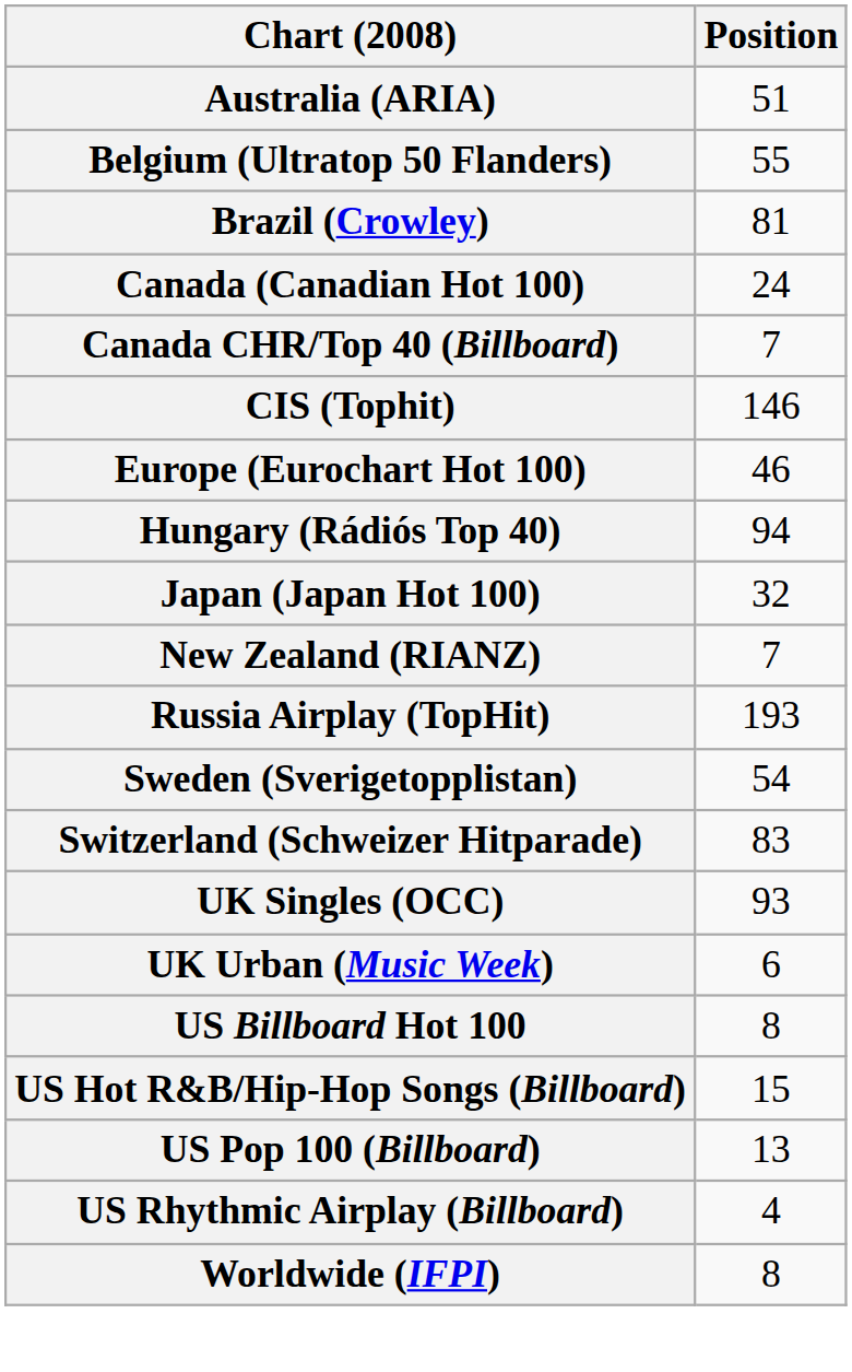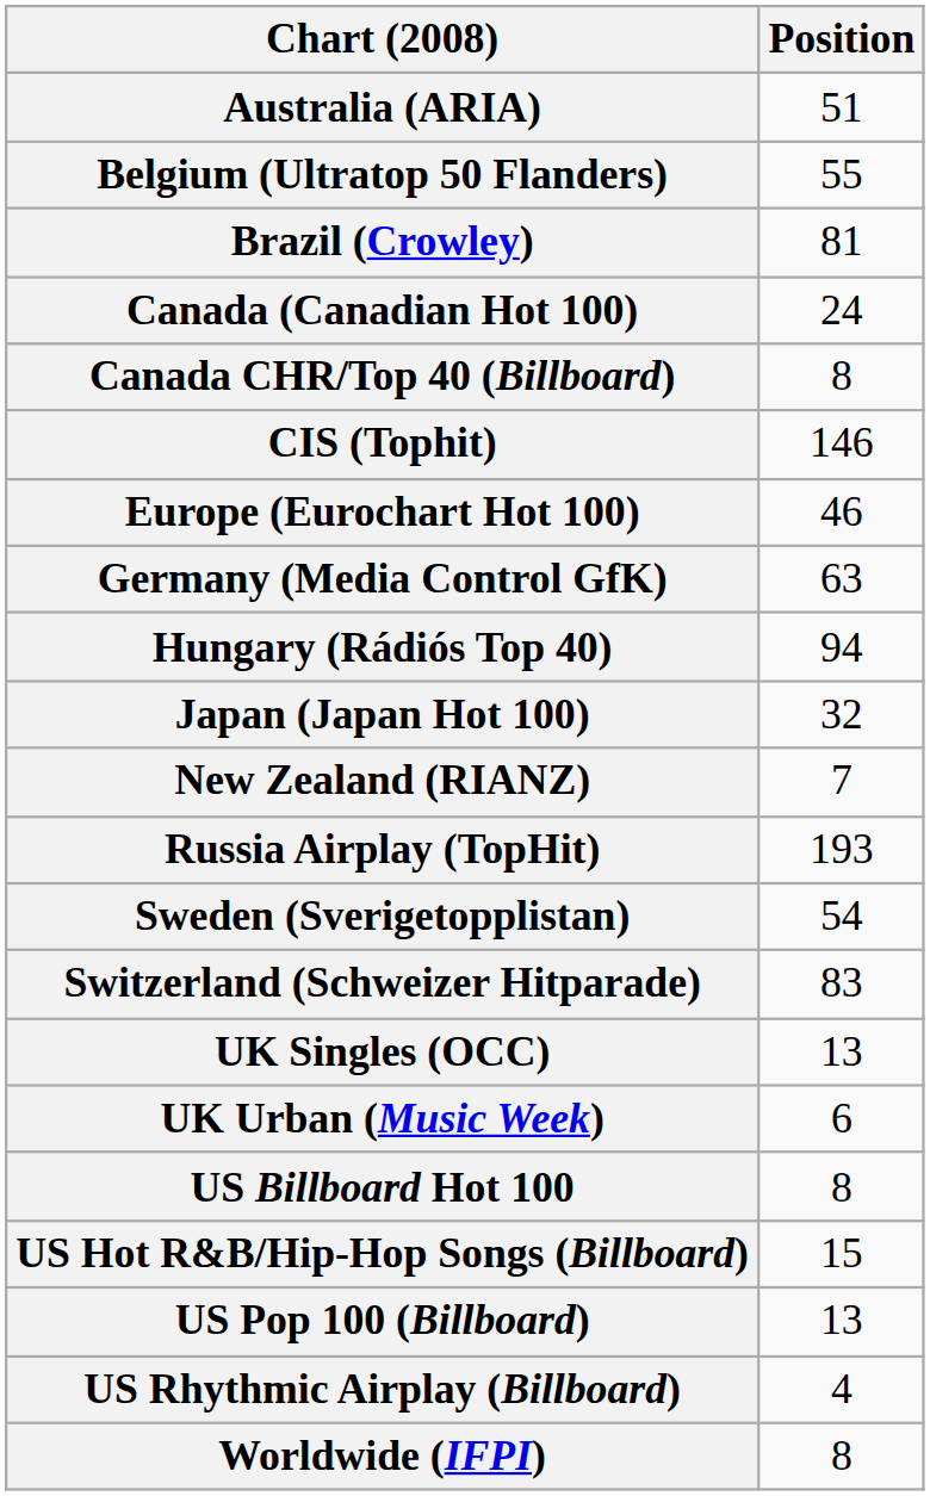Canada CHR/Top 40 (Billboard) | Position: 7 -> 8
+ row: Germany (Media Control GfK) | 63
UK Singles (OCC) | Position: 93 -> 13
